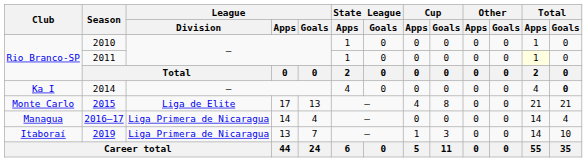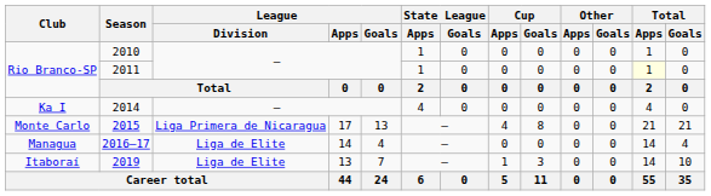2014 | Total / Goals: bold -> normal
2015 | League / Division: Liga de Elite -> Liga Primera de Nicaragua
2016–17 | League / Division: Liga Primera de Nicaragua -> Liga de Elite
2019 | League / Division: Liga Primera de Nicaragua -> Liga de Elite
